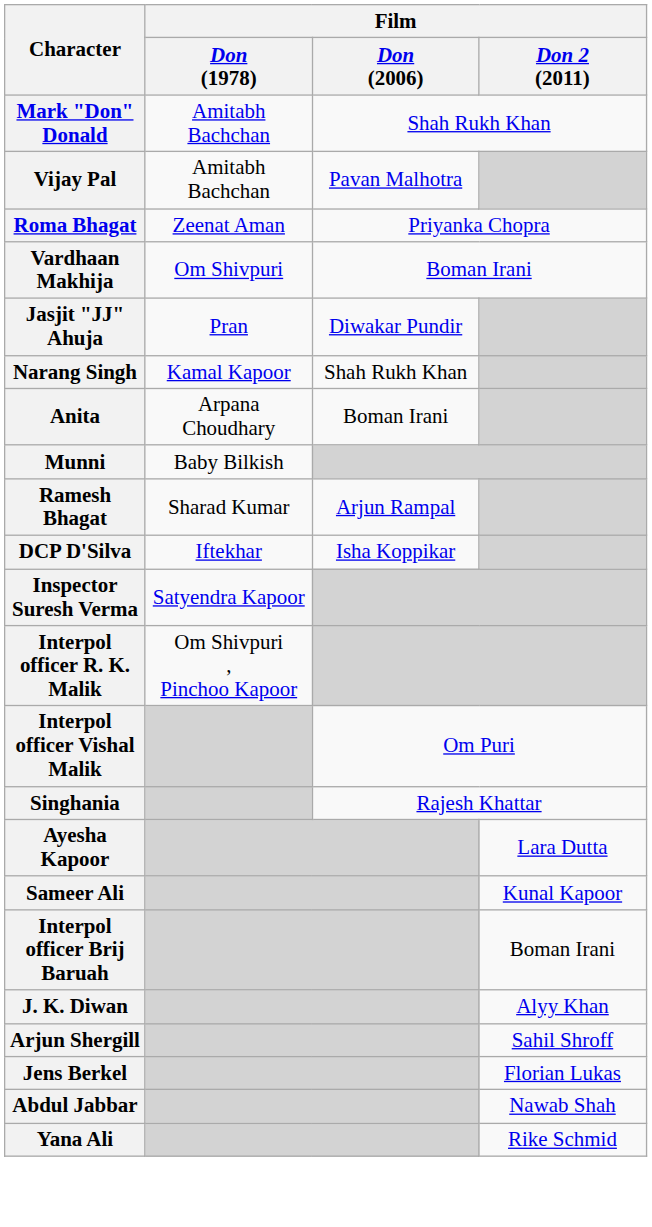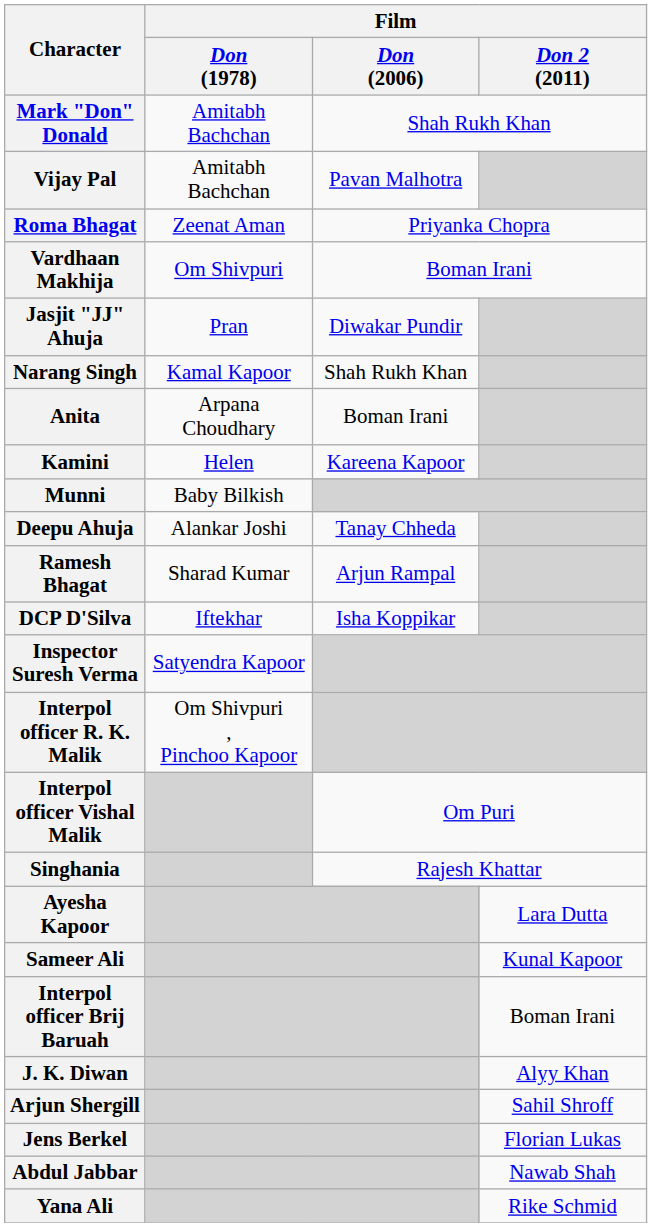+ row: Kamini | Helen | Kareena Kapoor
+ row: Deepu Ahuja | Alankar Joshi | Tanay Chheda
